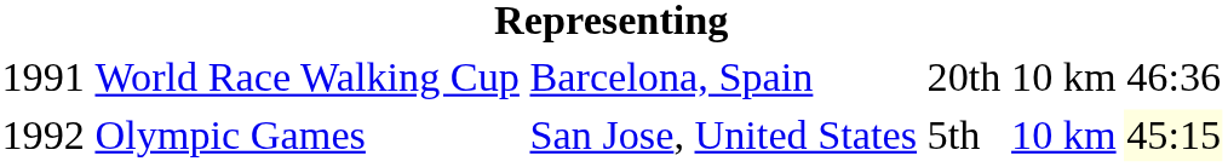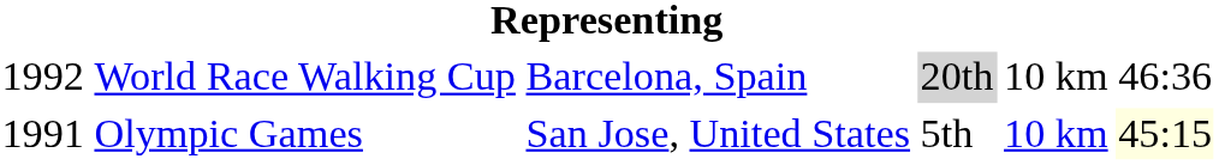World Race Walking Cup | column 1: 1991 -> 1992
World Race Walking Cup | column 4: no background -> lightgrey background
Olympic Games | column 1: 1992 -> 1991
